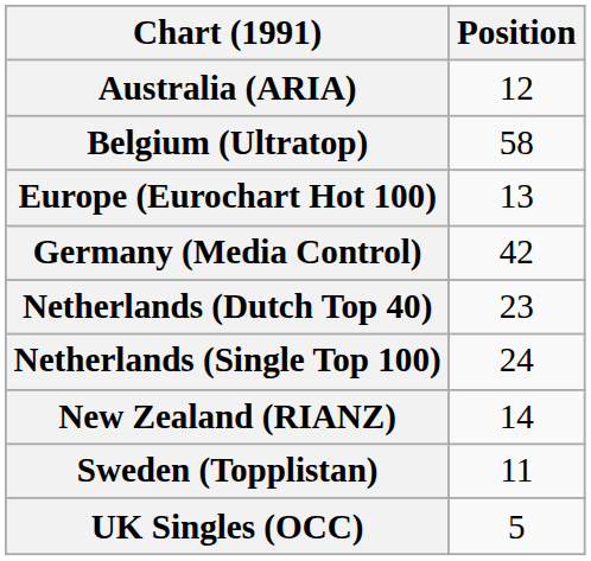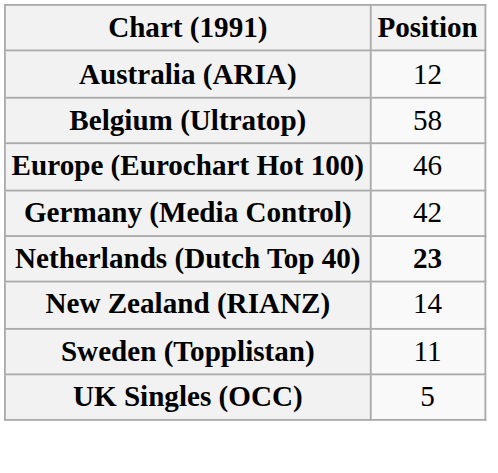Europe (Eurochart Hot 100) | Position: 13 -> 46
Netherlands (Dutch Top 40) | Position: normal -> bold
- row: Netherlands (Single Top 100) | 24
